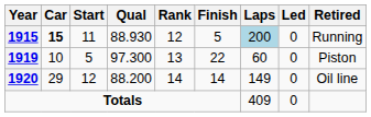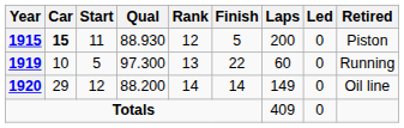1915 | Laps: lightblue background -> no background
1915 | Retired: Running -> Piston
1919 | Retired: Piston -> Running
